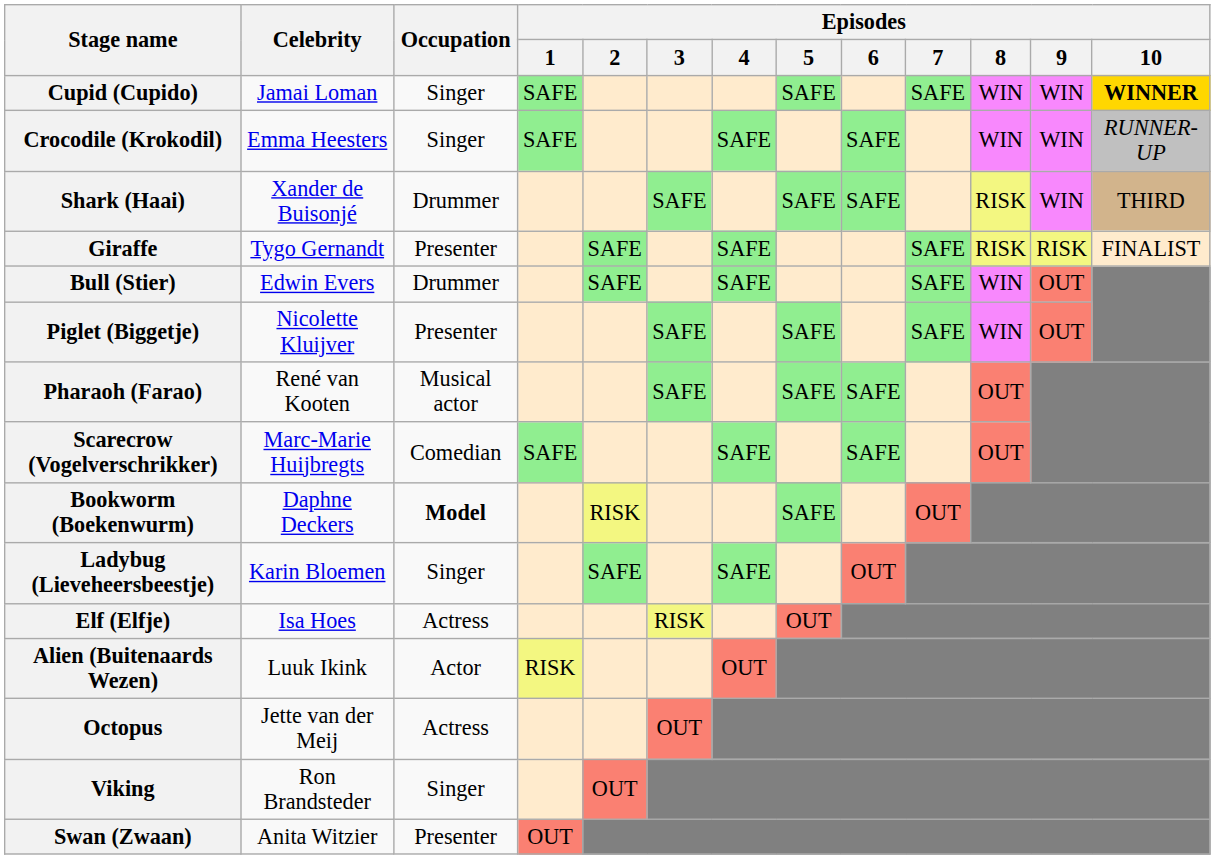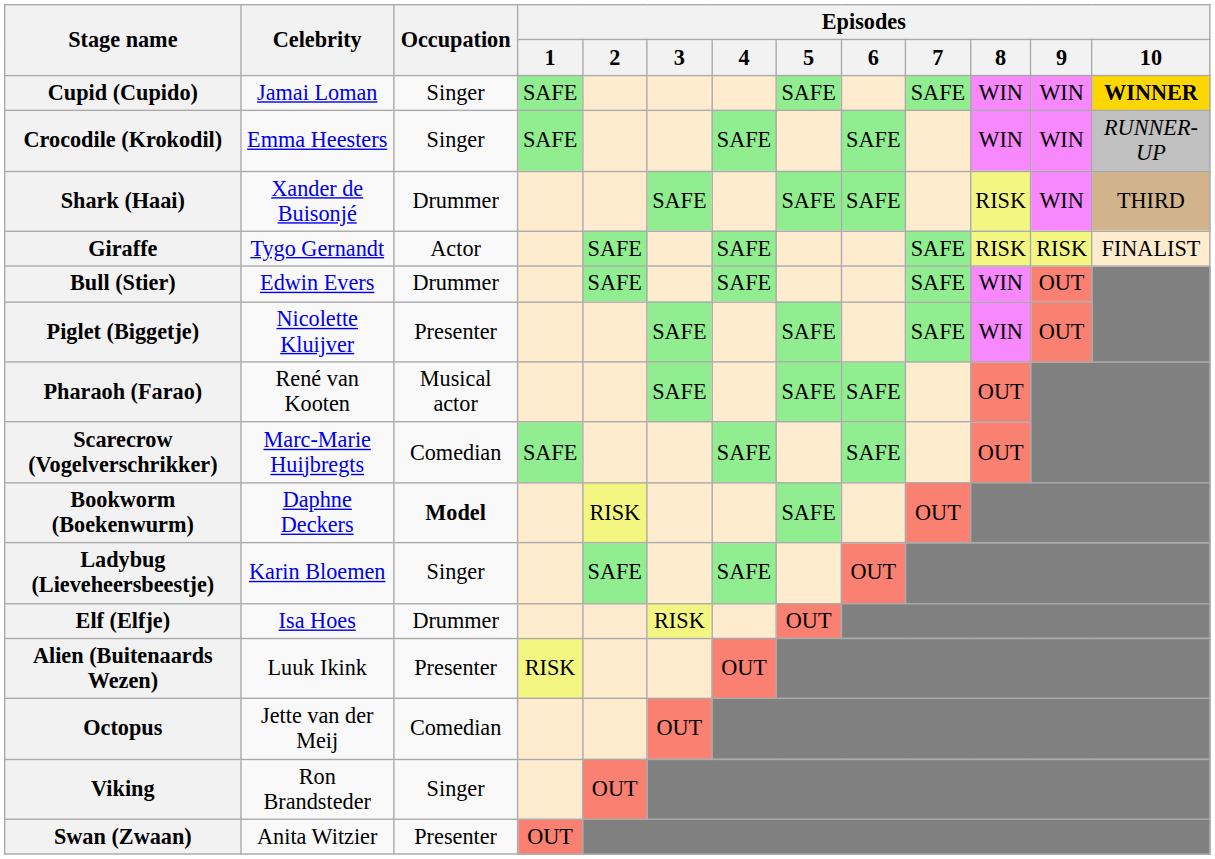Giraffe | Occupation: Presenter -> Actor
Elf (Elfje) | Occupation: Actress -> Drummer
Alien (Buitenaards Wezen) | Occupation: Actor -> Presenter
Octopus | Occupation: Actress -> Comedian
